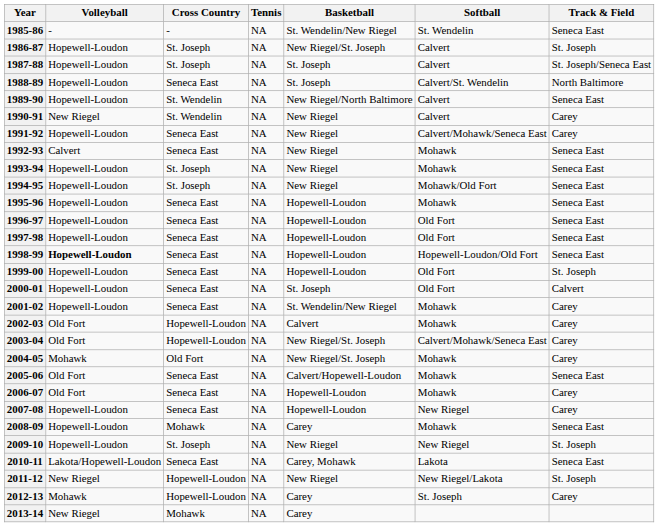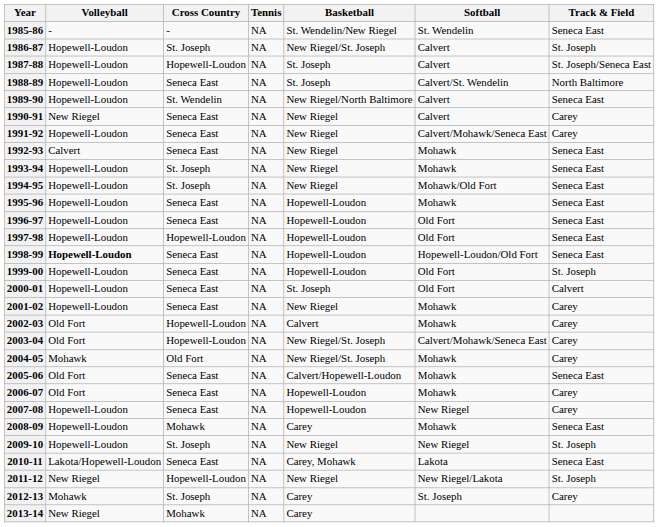1987-88 | Cross Country: St. Joseph -> Hopewell-Loudon
1990-91 | Cross Country: St. Wendelin -> Seneca East
1997-98 | Cross Country: Seneca East -> Hopewell-Loudon
2001-02 | Basketball: St. Wendelin/New Riegel -> New Riegel
2012-13 | Cross Country: Hopewell-Loudon -> St. Joseph
